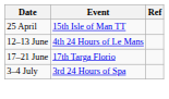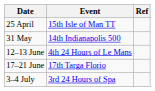+ row: 31 May | 14th Indianapolis 500
